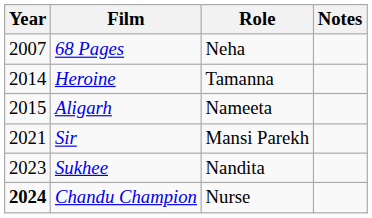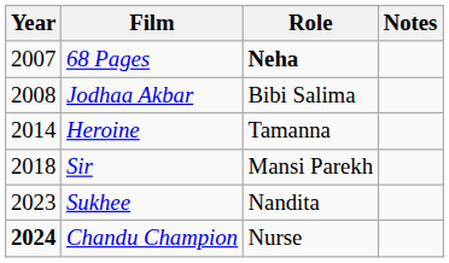68 Pages | Role: normal -> bold
+ row: 2008 | Jodhaa Akbar | Bibi Salima
- row: 2015 | Aligarh | Nameeta
Sir | Year: 2021 -> 2018
